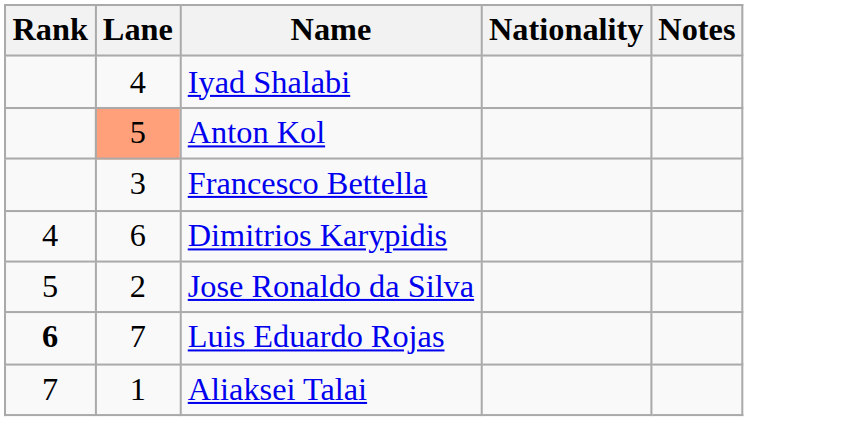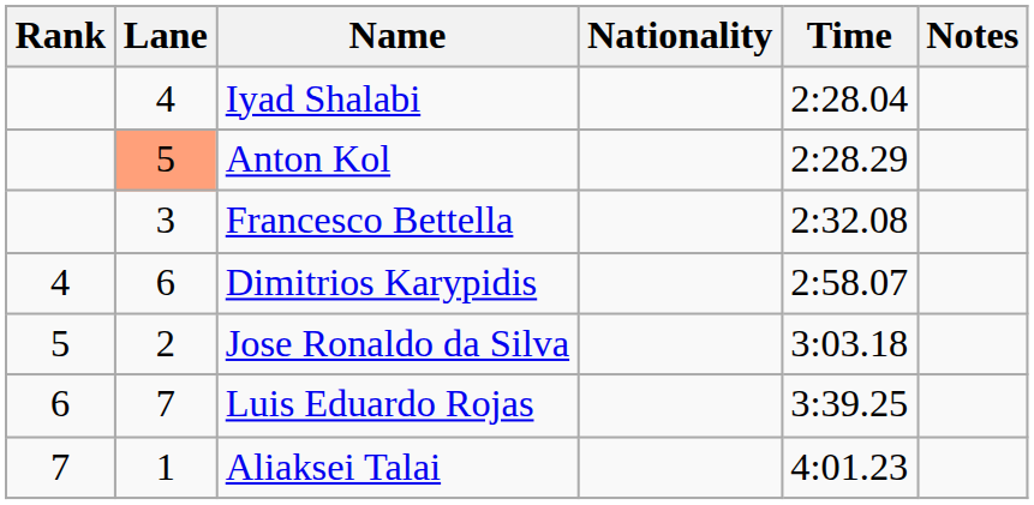+ column: Time | 2:28.04 | 2:28.29 | 2:32.08 | 2:58.07 | 3:03.18 | 3:39.25 | 4:01.23
Luis Eduardo Rojas | Rank: bold -> normal
